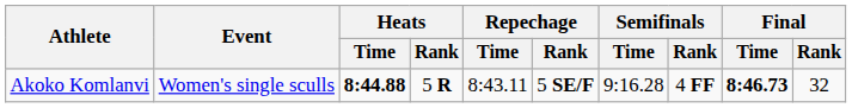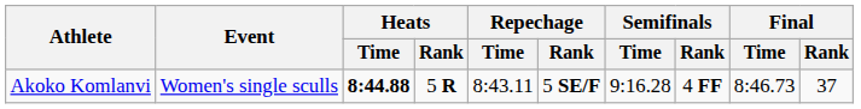Akoko Komlanvi | Final / Time: bold -> normal
Akoko Komlanvi | Final / Rank: 32 -> 37
